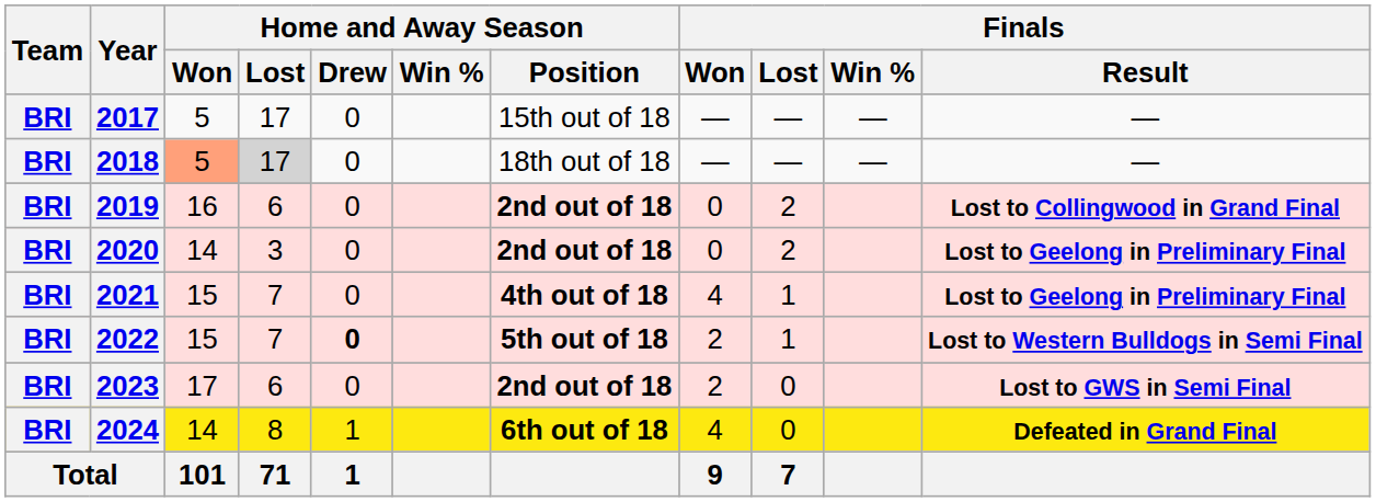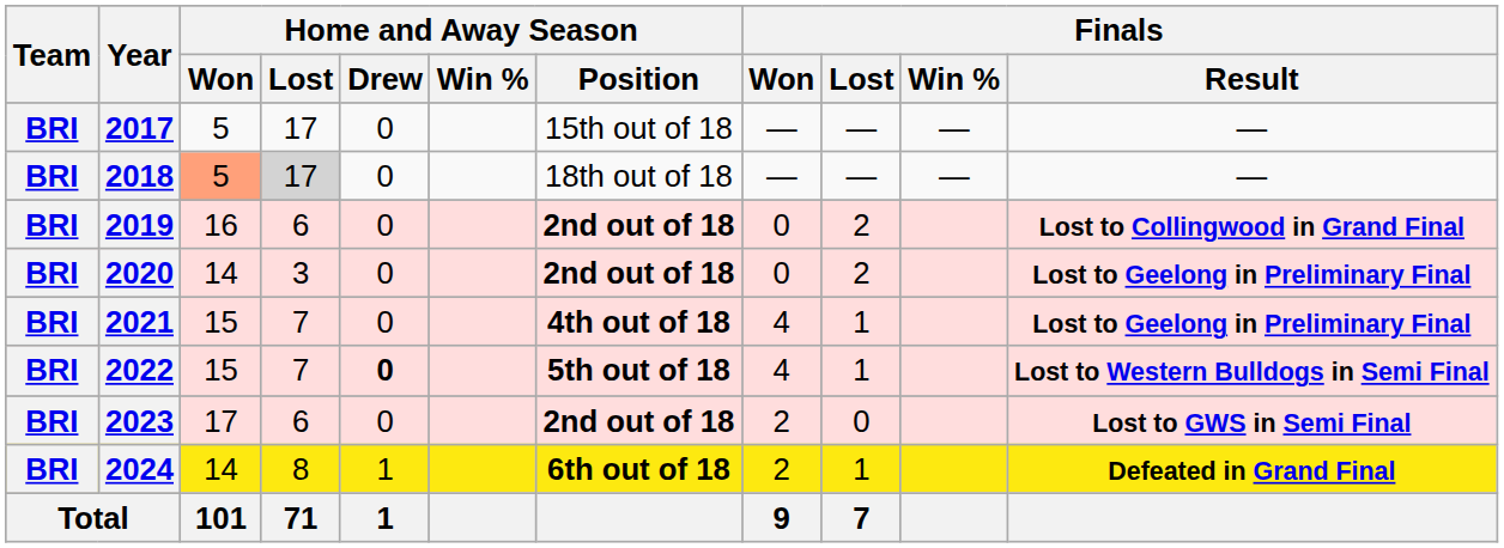2022 | Finals / Won: 2 -> 4
2024 | Finals / Won: 4 -> 2
2024 | Finals / Lost: 0 -> 1
